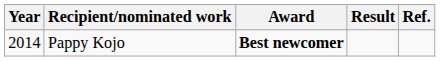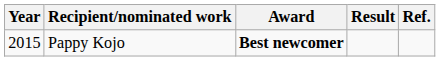Pappy Kojo | Year: 2014 -> 2015
